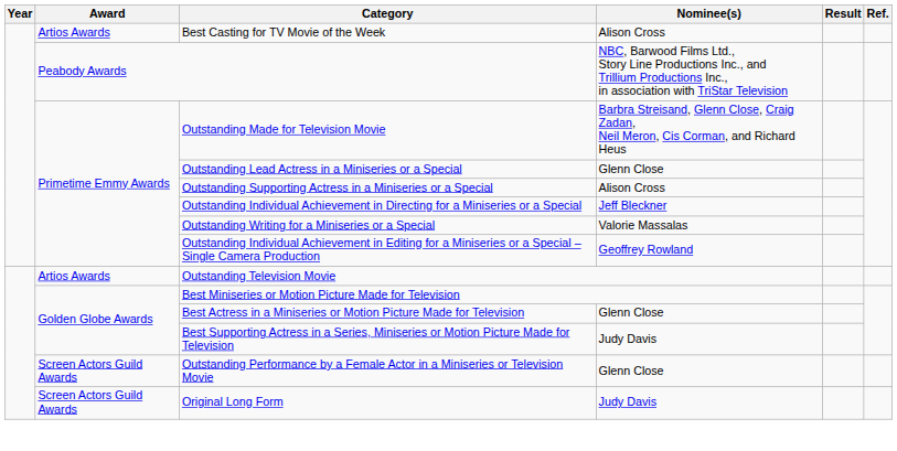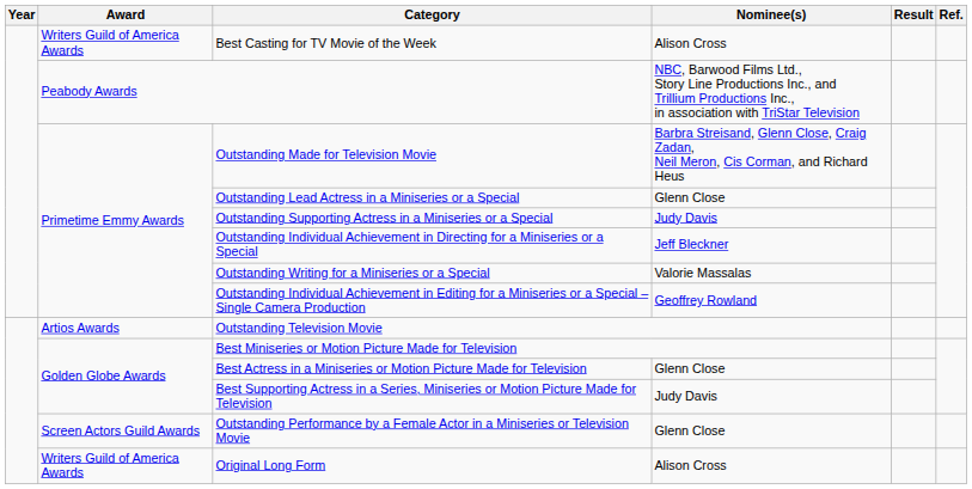Best Casting for TV Movie of the Week | Award: Artios Awards -> Writers Guild of America Awards
Outstanding Supporting Actress in a Miniseries or a Special | Nominee(s): Alison Cross -> Judy Davis
Original Long Form | Award: Screen Actors Guild Awards -> Writers Guild of America Awards
Original Long Form | Nominee(s): Judy Davis -> Alison Cross
